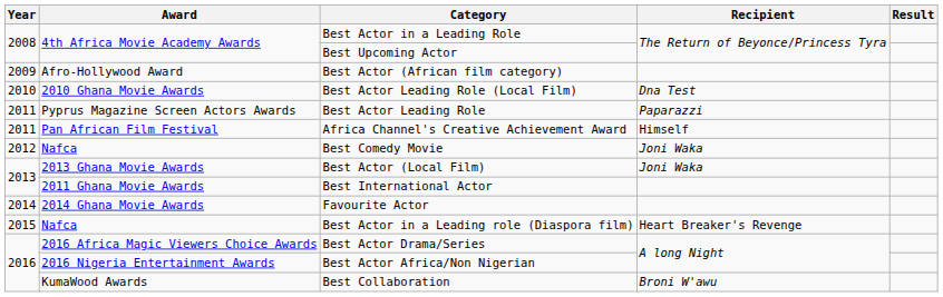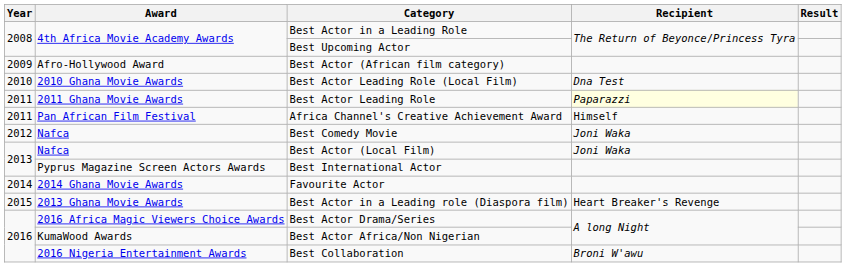Best Actor Leading Role | Award: Pyprus Magazine Screen Actors Awards -> 2011 Ghana Movie Awards
Best Actor Leading Role | Recipient: no background -> lightyellow background
Best Actor (Local Film) | Award: 2013 Ghana Movie Awards -> Nafca
Best International Actor | Award: 2011 Ghana Movie Awards -> Pyprus Magazine Screen Actors Awards
Best Actor in a Leading role (Diaspora film) | Award: Nafca -> 2013 Ghana Movie Awards
Best Actor Africa/Non Nigerian | Award: 2016 Nigeria Entertainment Awards -> KumaWood Awards
Best Collaboration | Award: KumaWood Awards -> 2016 Nigeria Entertainment Awards
